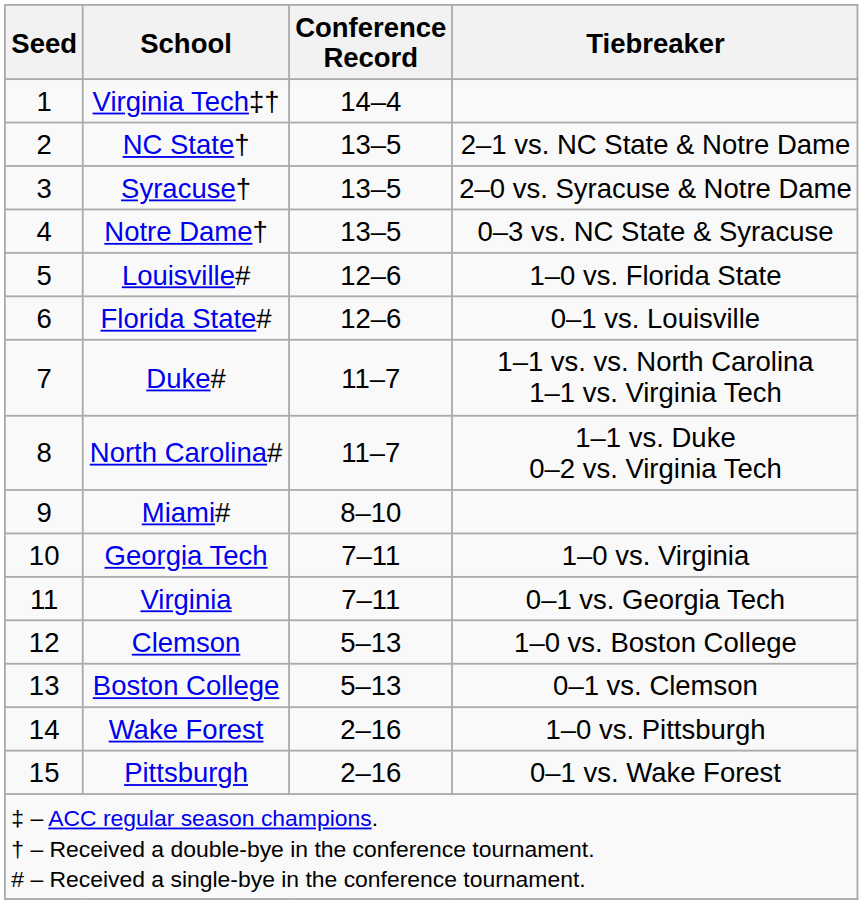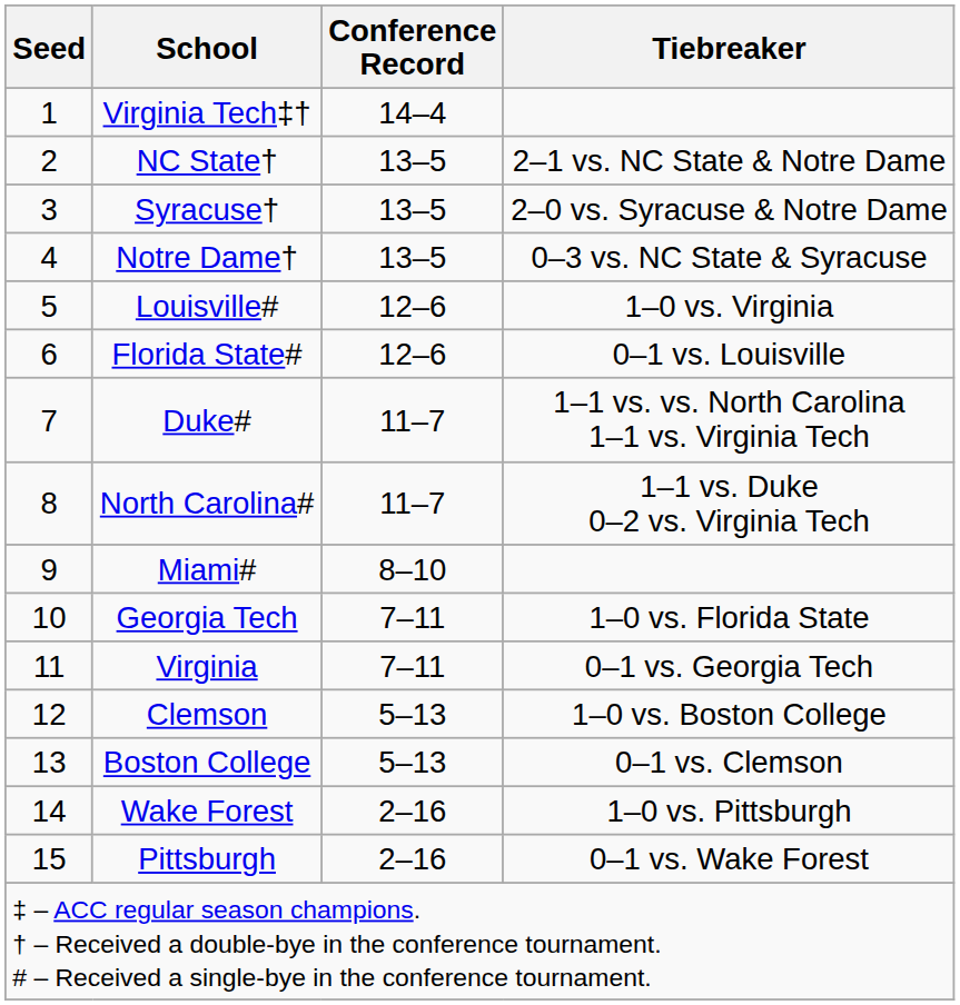Louisville# | Tiebreaker: 1–0 vs. Florida State -> 1–0 vs. Virginia
Georgia Tech | Tiebreaker: 1–0 vs. Virginia -> 1–0 vs. Florida State
